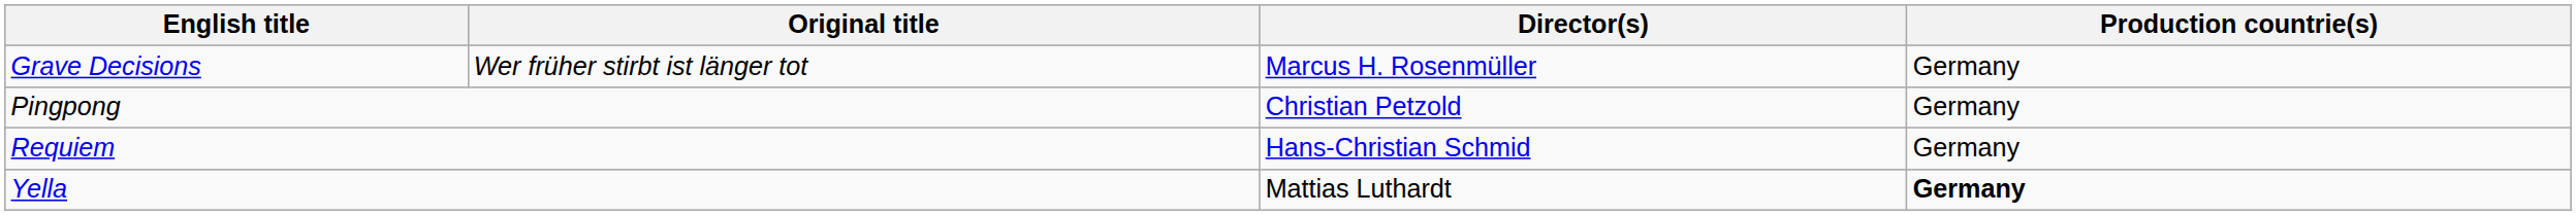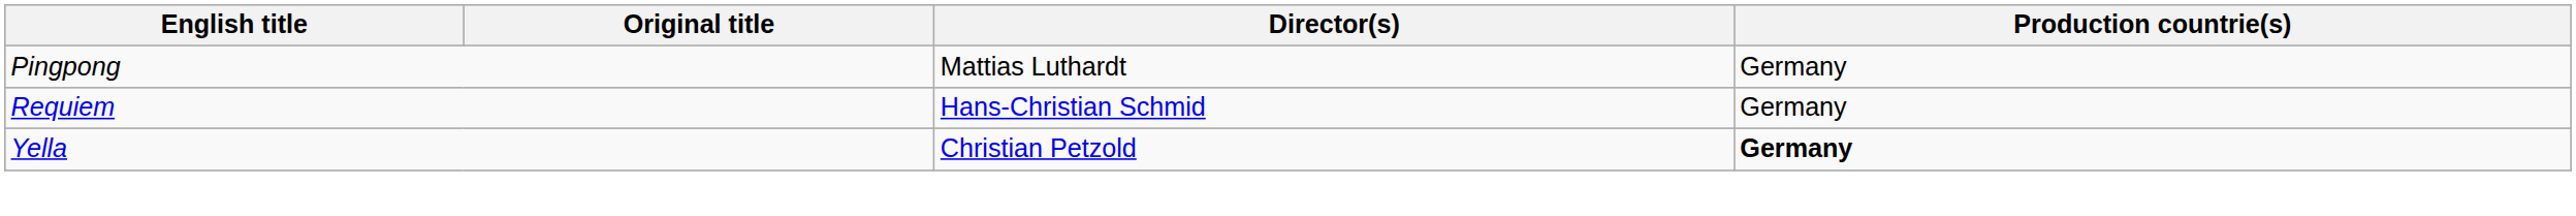- row: Grave Decisions | Wer früher stirbt ist länger tot | Marcus H. Rosenmüller | Germany
Pingpong | Director(s): Christian Petzold -> Mattias Luthardt
Yella | Director(s): Mattias Luthardt -> Christian Petzold
